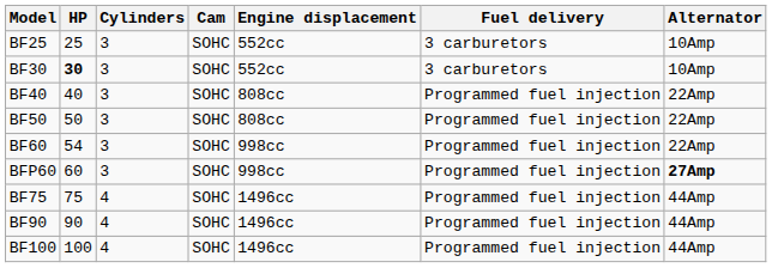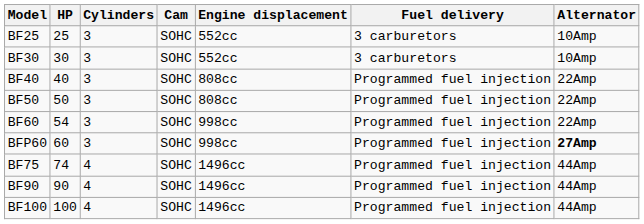BF30 | HP: bold -> normal
BF75 | HP: 75 -> 74
